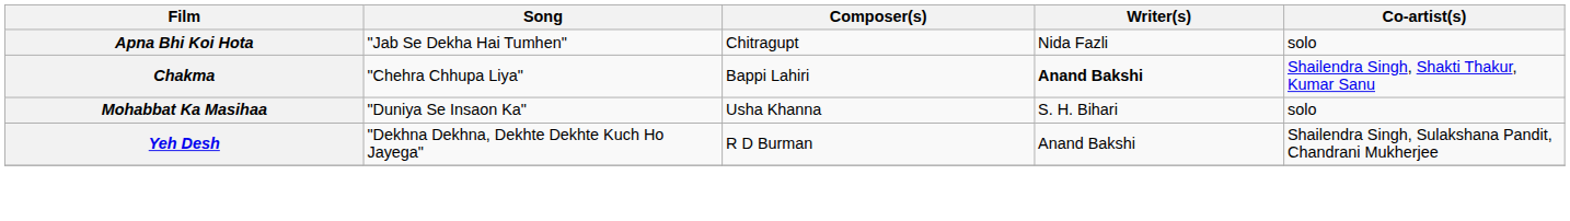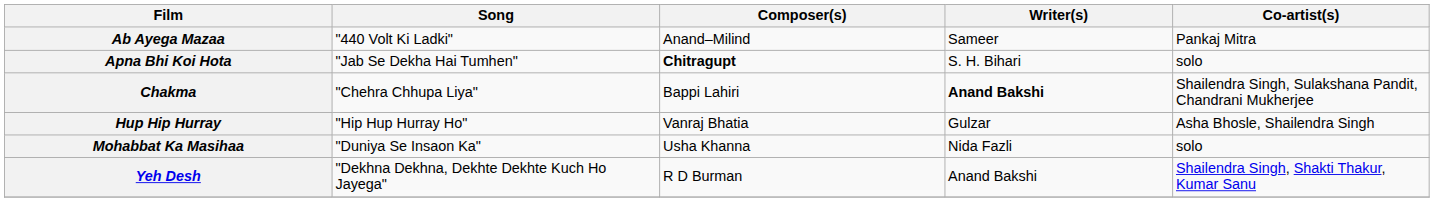+ row: Ab Ayega Mazaa | "440 Volt Ki Ladki" | Anand–Milind | Sameer | Pankaj Mitra
Apna Bhi Koi Hota | Composer(s): normal -> bold
Apna Bhi Koi Hota | Writer(s): Nida Fazli -> S. H. Bihari
Chakma | Co-artist(s): Shailendra Singh, Shakti Thakur, Kumar Sanu -> Shailendra Singh, Sulakshana Pandit, Chandrani Mukherjee
+ row: Hup Hip Hurray | "Hip Hup Hurray Ho" | Vanraj Bhatia | Gulzar | Asha Bhosle, Shailendra Singh
Mohabbat Ka Masihaa | Writer(s): S. H. Bihari -> Nida Fazli
Yeh Desh | Co-artist(s): Shailendra Singh, Sulakshana Pandit, Chandrani Mukherjee -> Shailendra Singh, Shakti Thakur, Kumar Sanu
